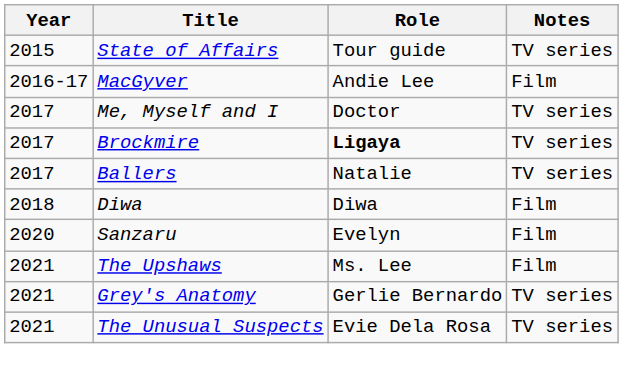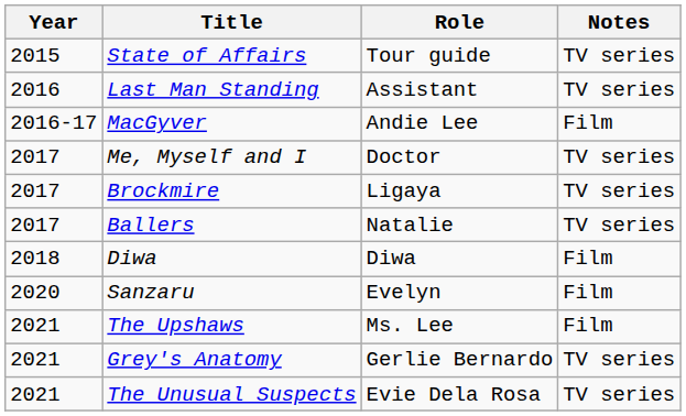+ row: 2016 | Last Man Standing | Assistant | TV series
Brockmire | Role: bold -> normal
